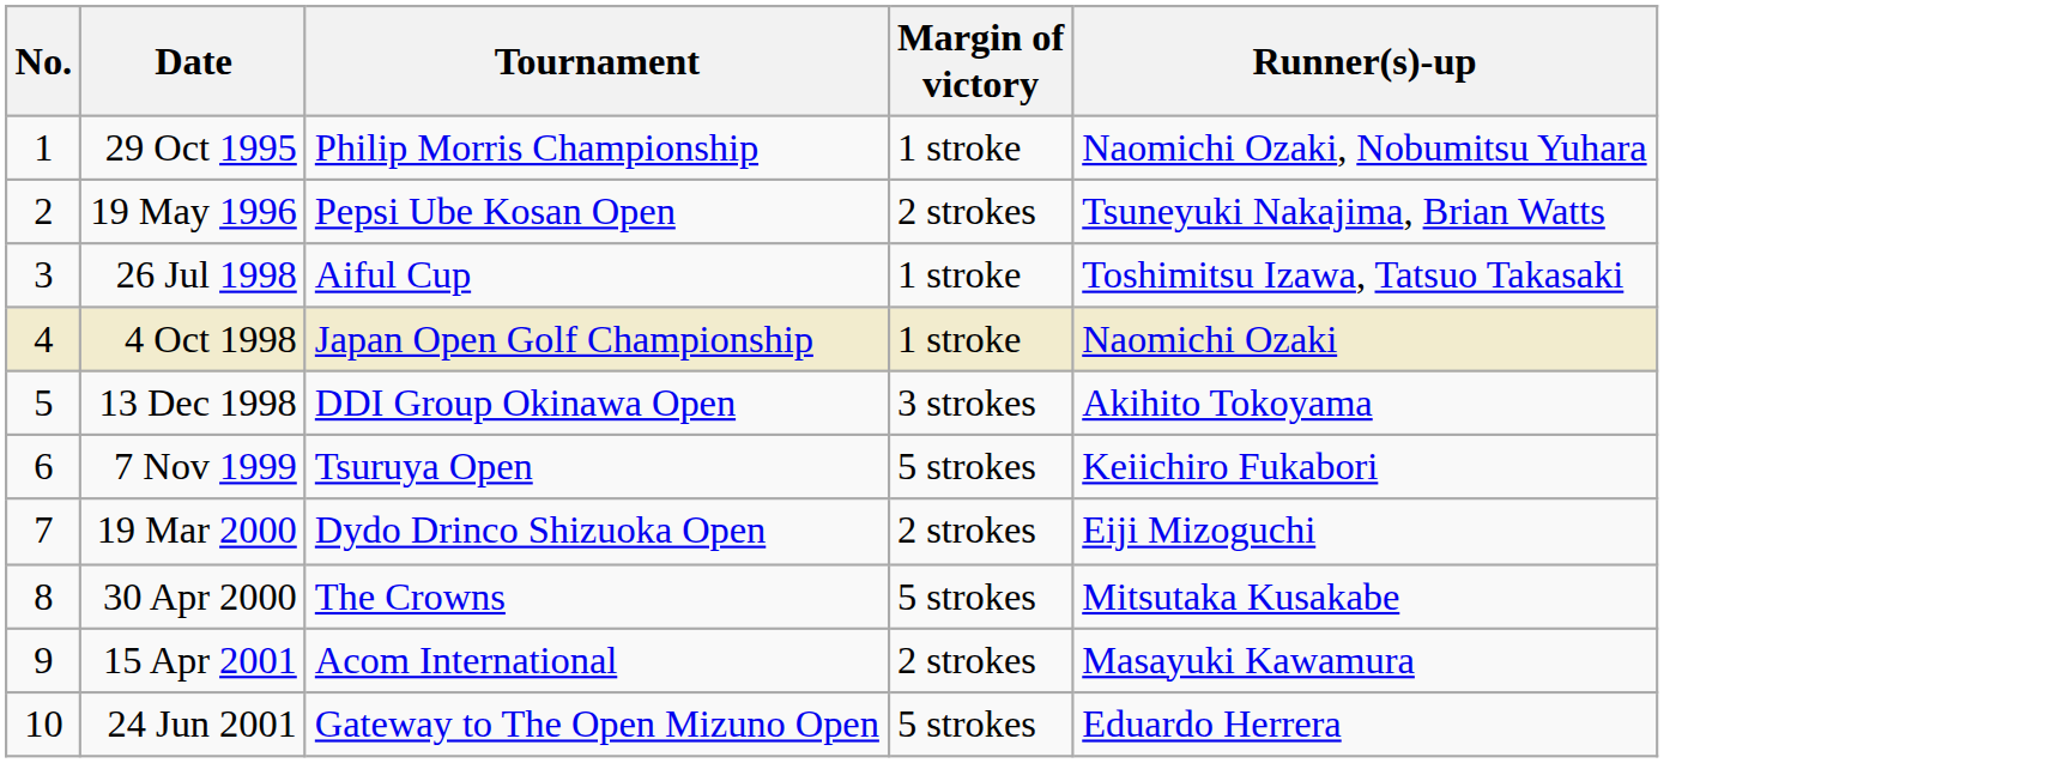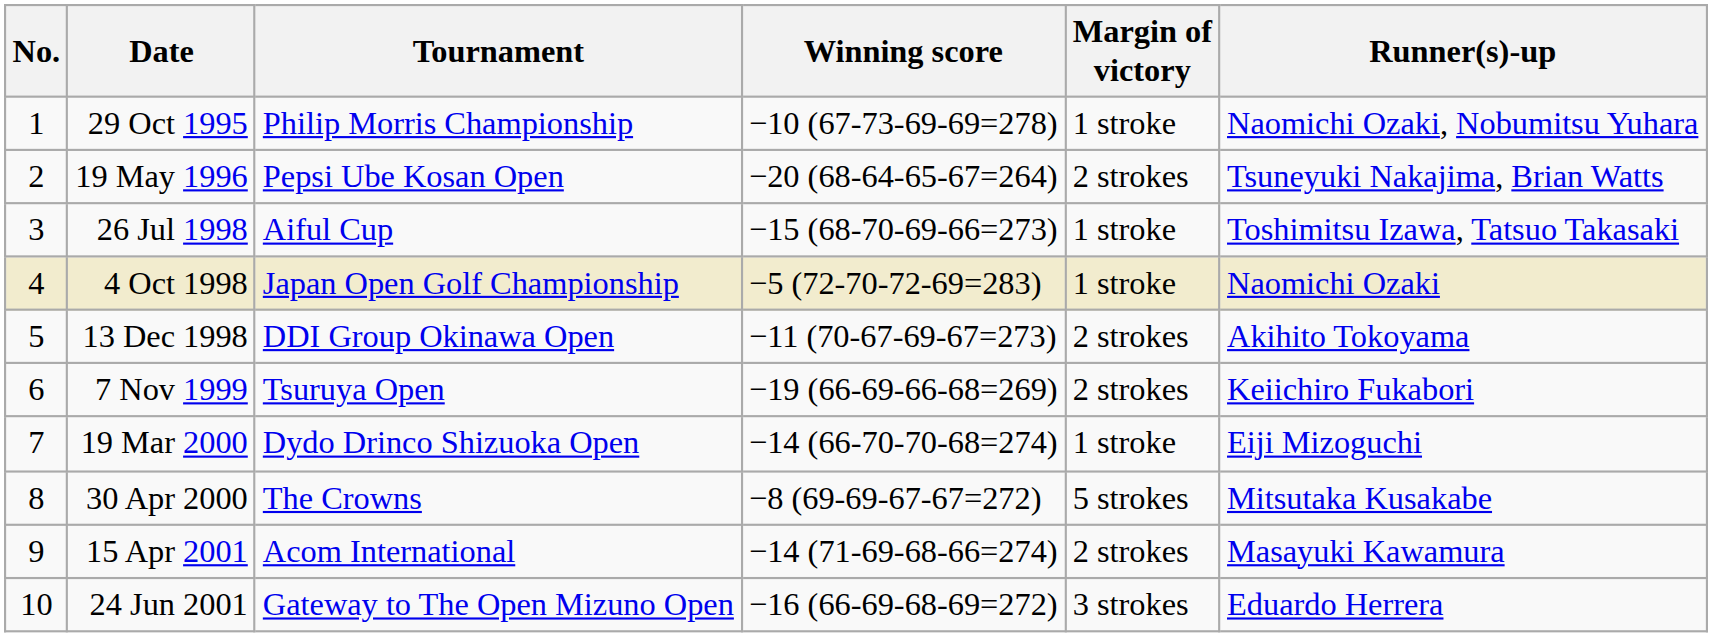+ column: Winning score | −10 (67-73-69-69=278) | −20 (68-64-65-67=264) | −15 (68-70-69-66=273) | −5 (72-70-72-69=283) | −11 (70-67-69-67=273) | −19 (66-69-66-68=269) | −14 (66-70-70-68=274) | −8 (69-69-67-67=272) | −14 (71-69-68-66=274) | −16 (66-69-68-69=272)
13 Dec 1998 | Margin of victory: 3 strokes -> 2 strokes
7 Nov 1999 | Margin of victory: 5 strokes -> 2 strokes
19 Mar 2000 | Margin of victory: 2 strokes -> 1 stroke
24 Jun 2001 | Margin of victory: 5 strokes -> 3 strokes
